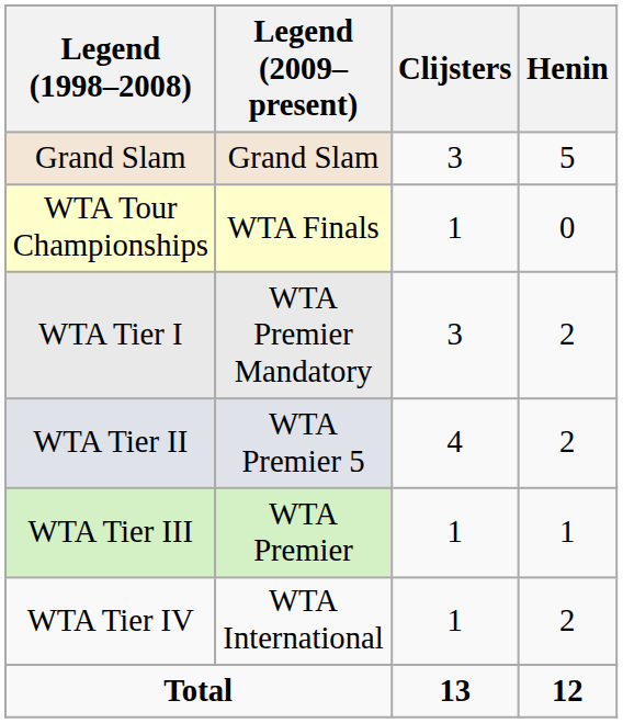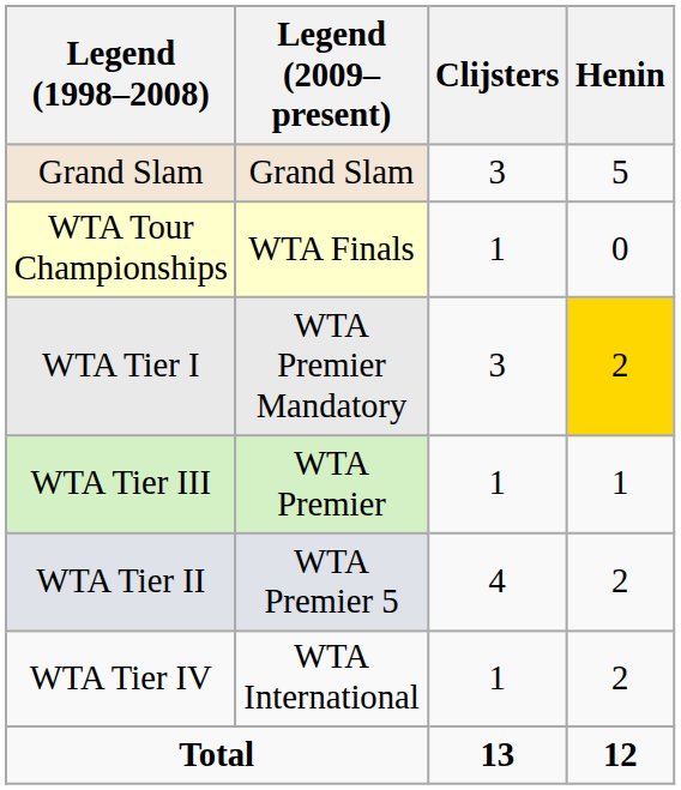WTA Tier I | Henin: no background -> gold background
rows swapped: WTA Tier II <-> WTA Tier III
